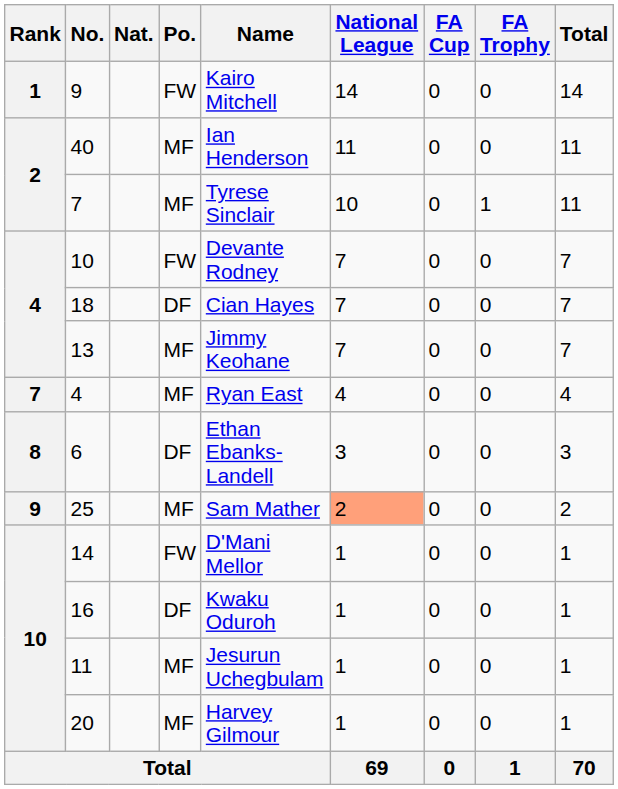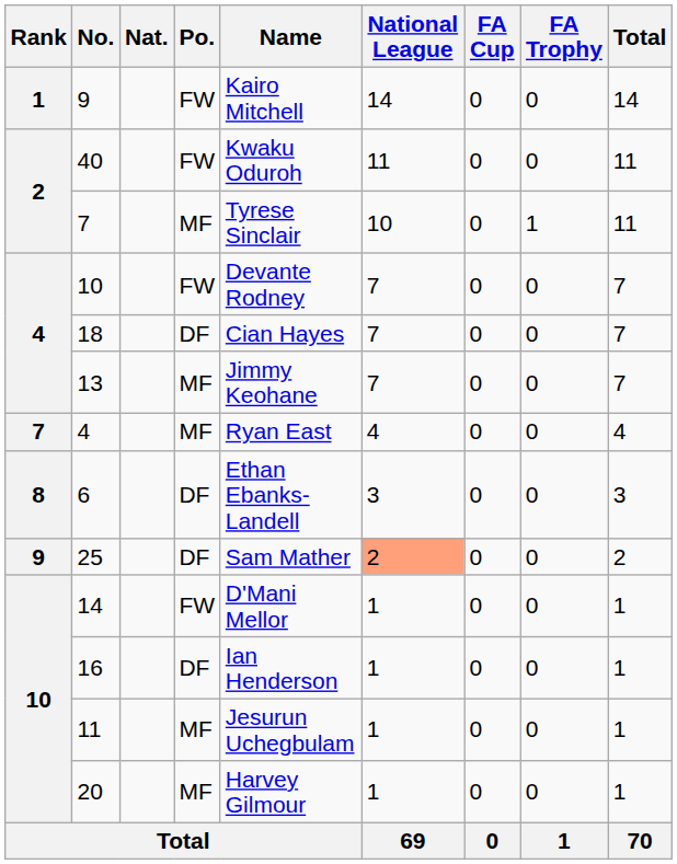40 | Po.: MF -> FW
40 | Name: Ian Henderson -> Kwaku Oduroh
25 | Po.: MF -> DF
16 | Name: Kwaku Oduroh -> Ian Henderson
